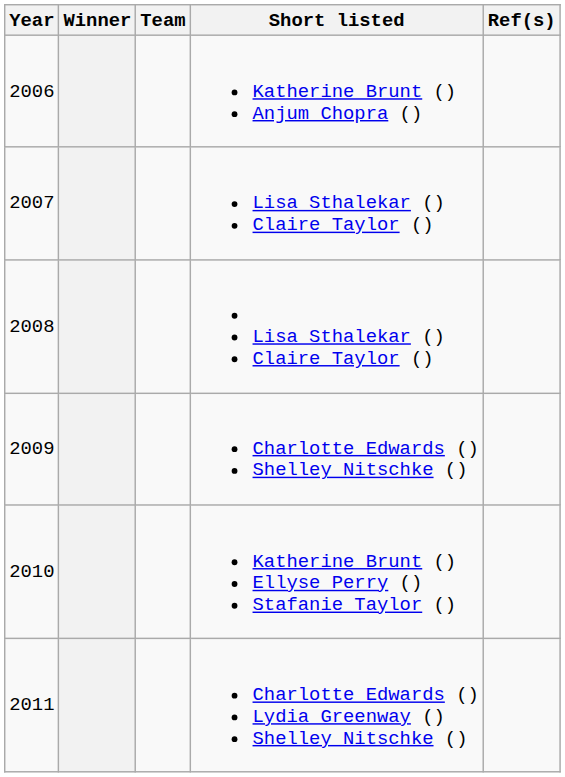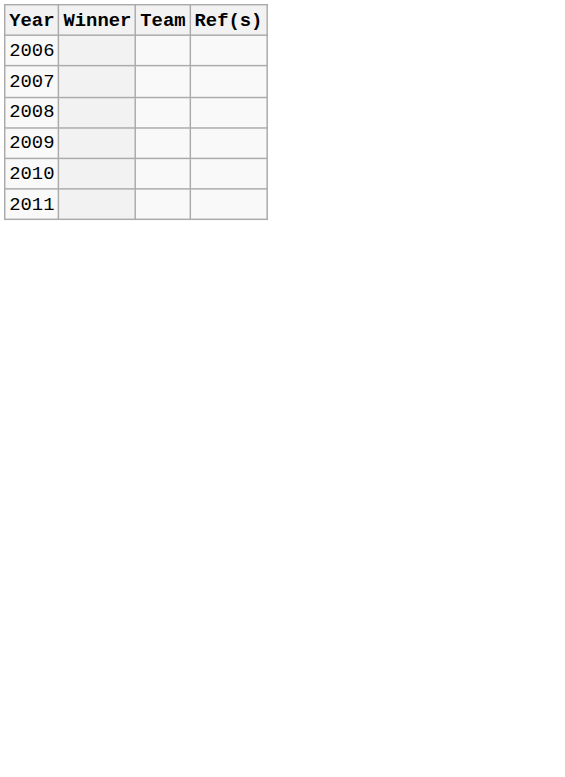- column: Short listed | Katherine Brunt () Anjum Chopra () | Lisa Sthalekar () Claire Taylor () | Lisa Sthalekar () Claire Taylor () | Charlotte Edwards () Shelley Nitschke () | Katherine Brunt () Ellyse Perry () Stafanie Taylor () | Charlotte Edwards () Lydia Greenway () Shelley Nitschke ()
